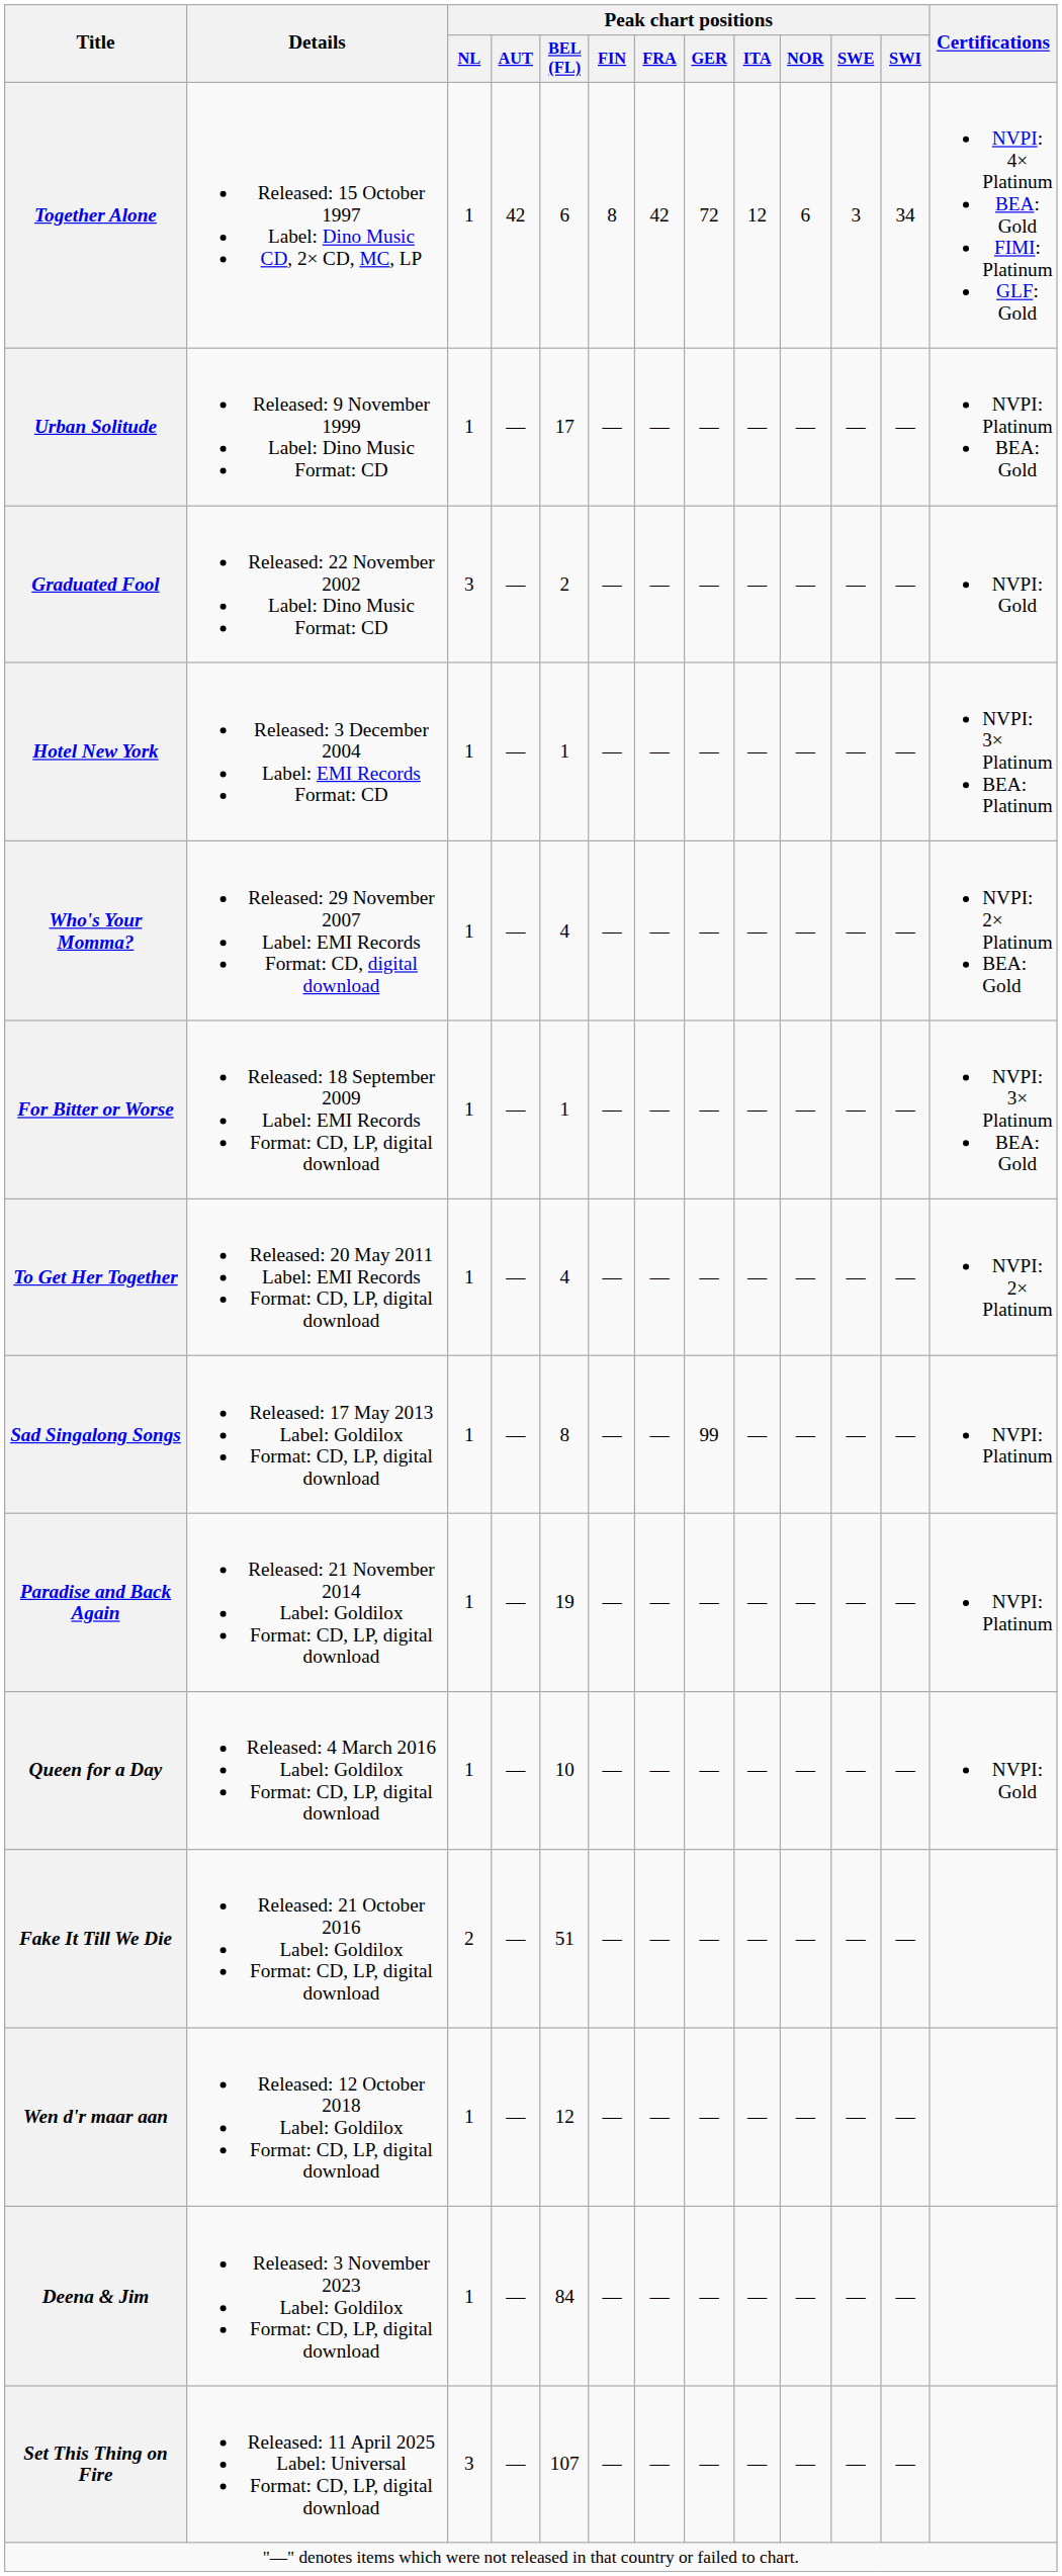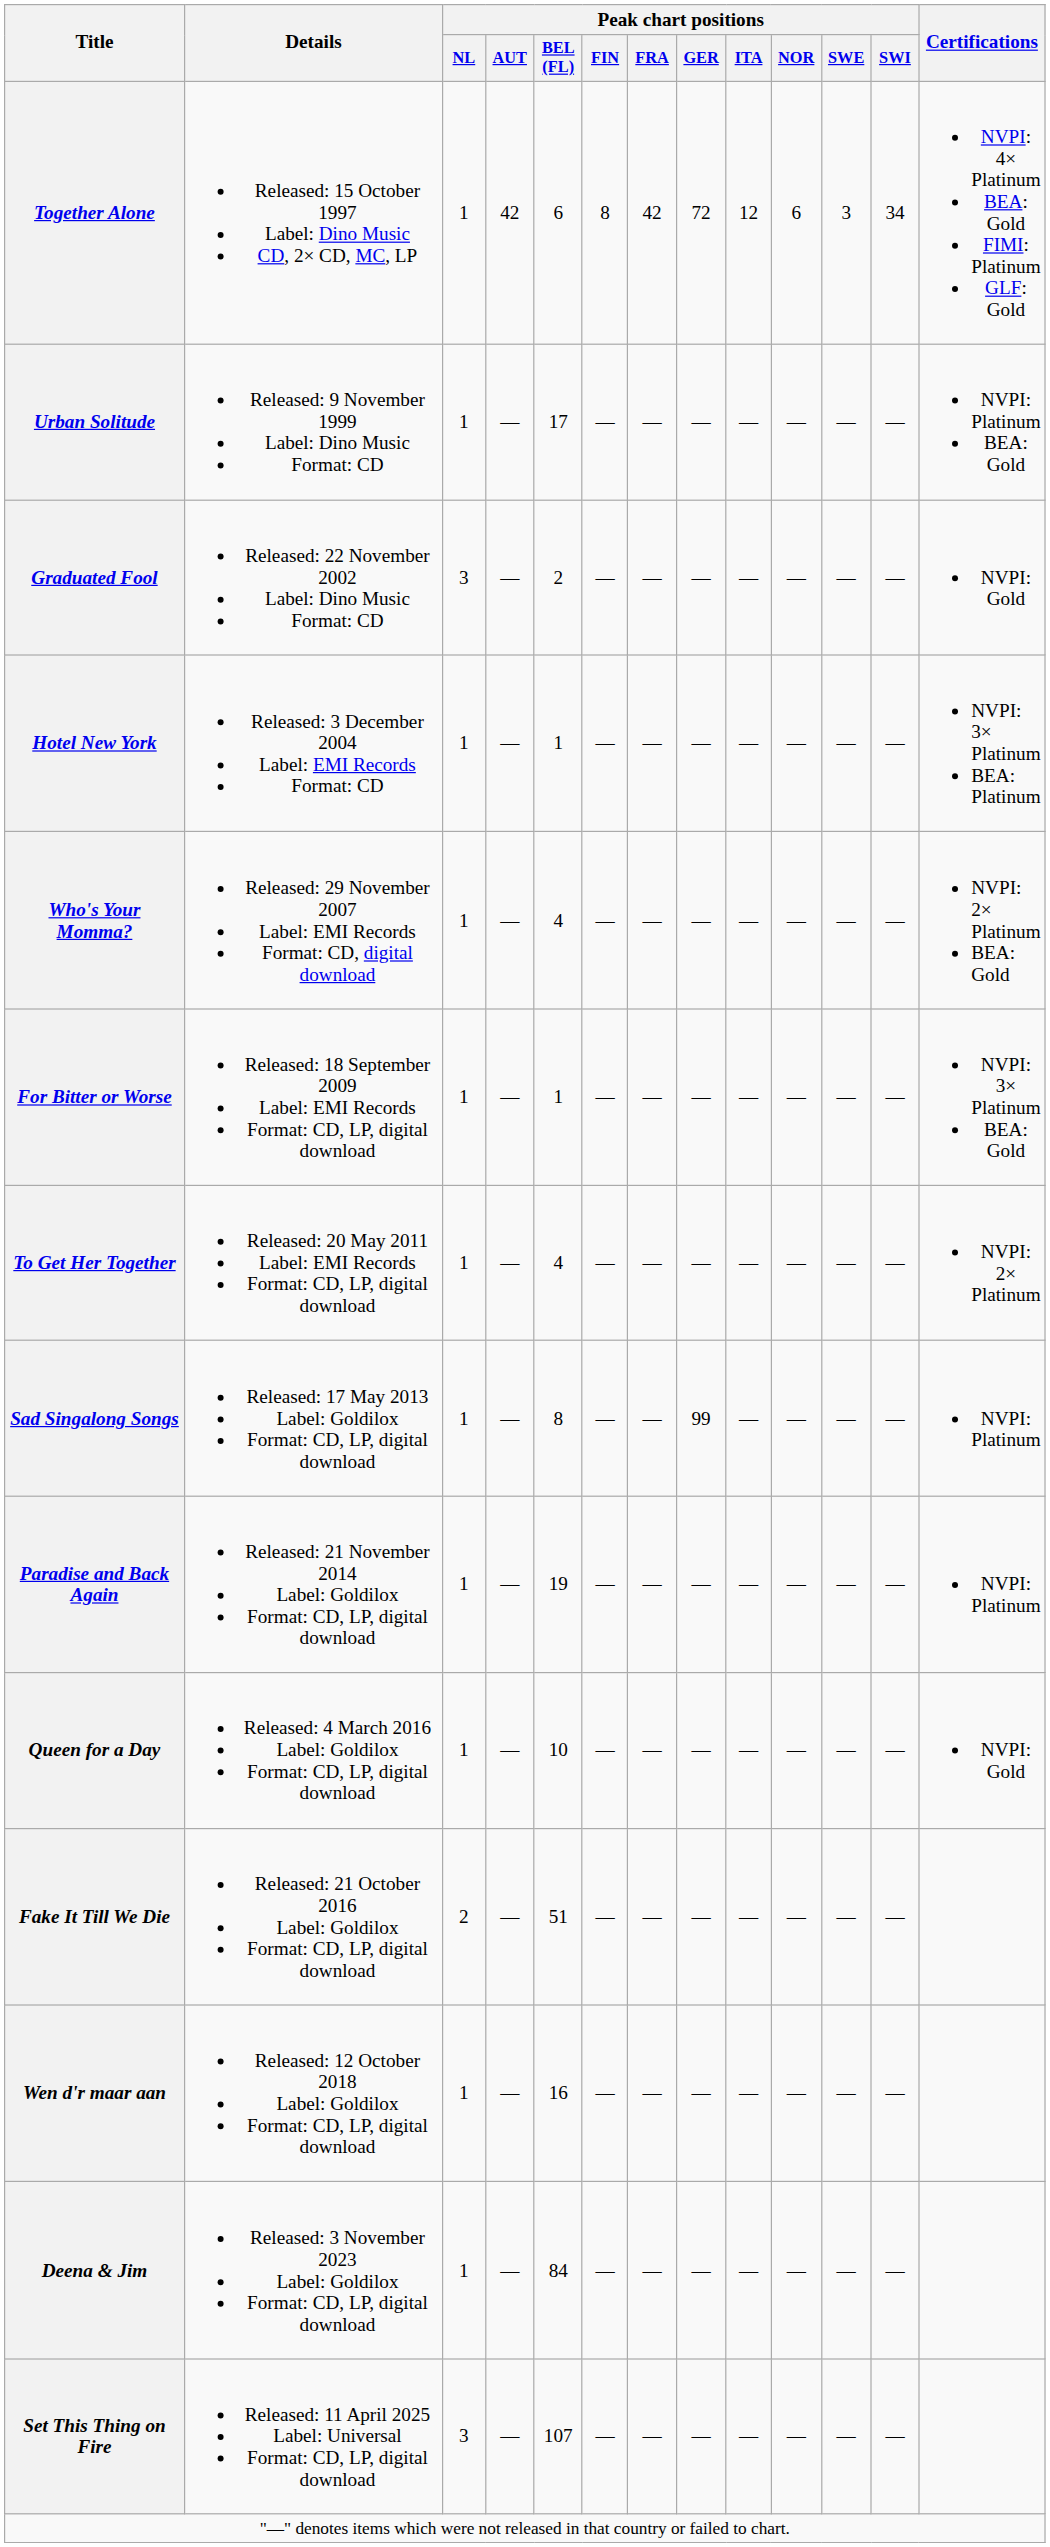Wen d'r maar aan | Peak chart positions / BEL (FL): 12 -> 16
